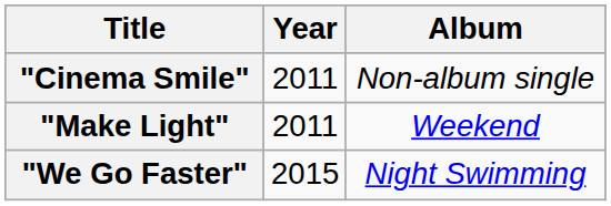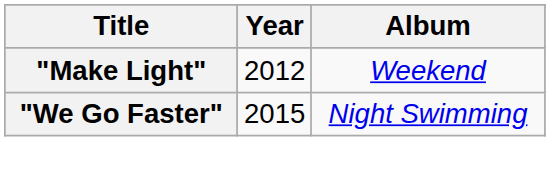- row: "Cinema Smile" | 2011 | Non-album single
"Make Light" | Year: 2011 -> 2012
